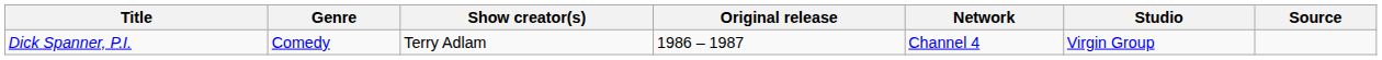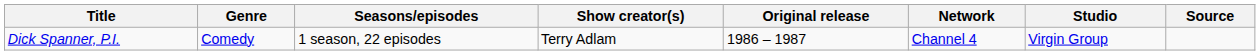+ column: Seasons/episodes | 1 season, 22 episodes
